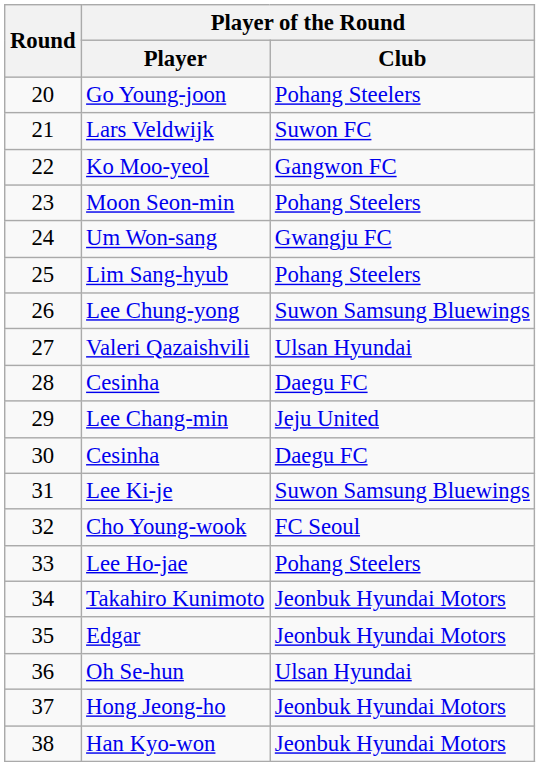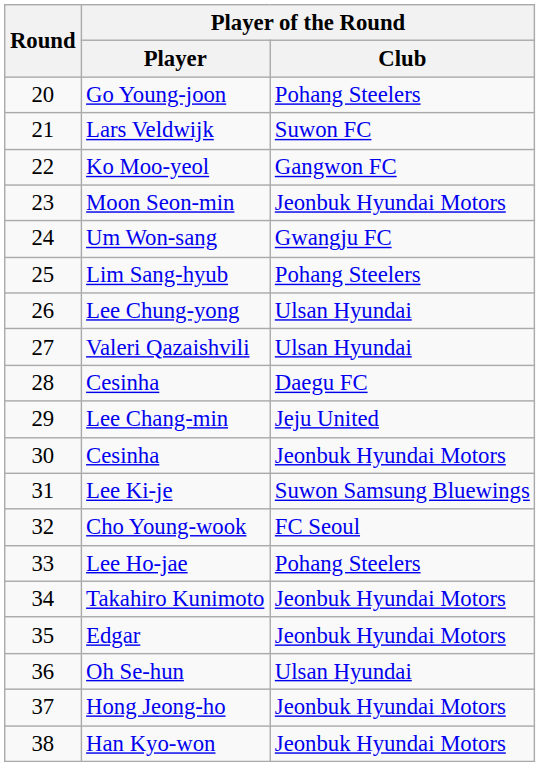Moon Seon-min | Player of the Round / Club: Pohang Steelers -> Jeonbuk Hyundai Motors
Lee Chung-yong | Player of the Round / Club: Suwon Samsung Bluewings -> Ulsan Hyundai
30 / Cesinha | Player of the Round / Club: Daegu FC -> Jeonbuk Hyundai Motors
